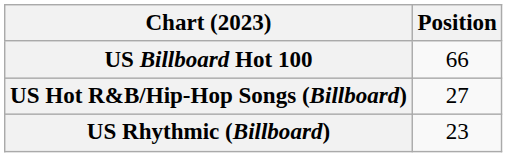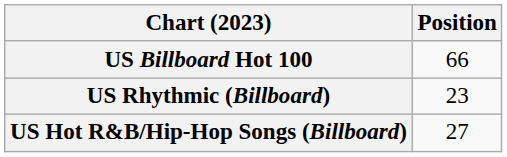rows swapped: US Hot R&B/Hip-Hop Songs (Billboard) <-> US Rhythmic (Billboard)
